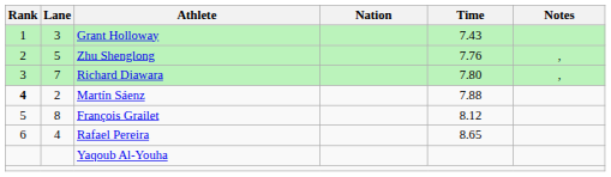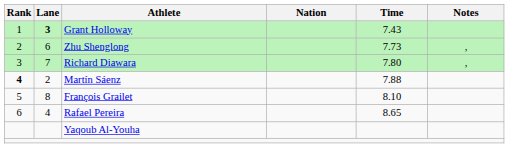Grant Holloway | Lane: normal -> bold
Zhu Shenglong | Lane: 5 -> 6
Zhu Shenglong | Time: 7.76 -> 7.73
François Grailet | Time: 8.12 -> 8.10
